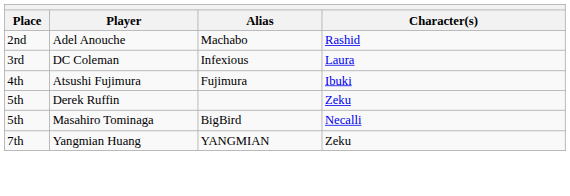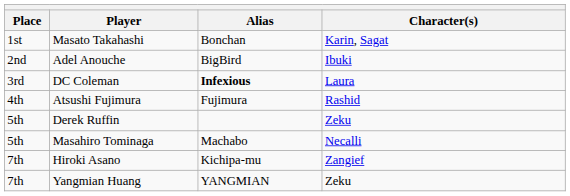+ row: 1st | Masato Takahashi | Bonchan | Karin, Sagat
Adel Anouche | Alias: Machabo -> BigBird
Adel Anouche | Character(s): Rashid -> Ibuki
DC Coleman | Alias: normal -> bold
Atsushi Fujimura | Character(s): Ibuki -> Rashid
Masahiro Tominaga | Alias: BigBird -> Machabo
+ row: 7th | Hiroki Asano | Kichipa-mu | Zangief
